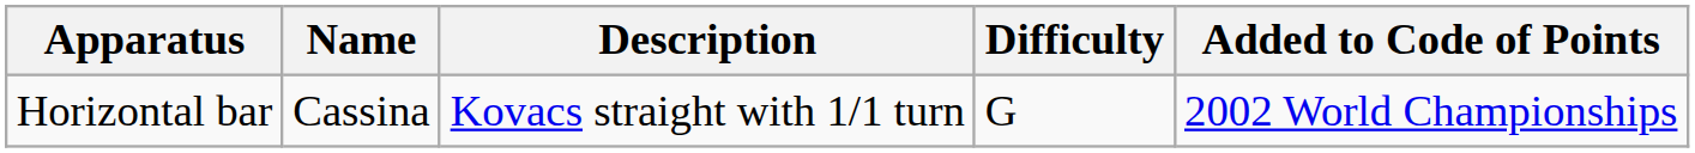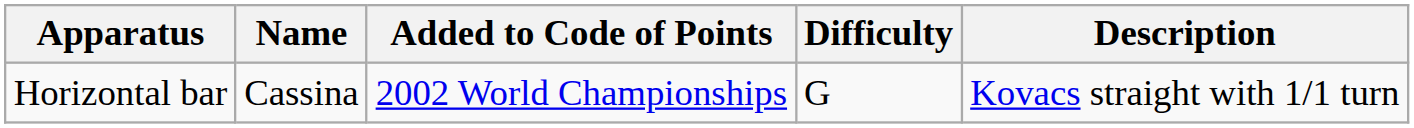columns swapped: Description <-> Added to Code of Points
